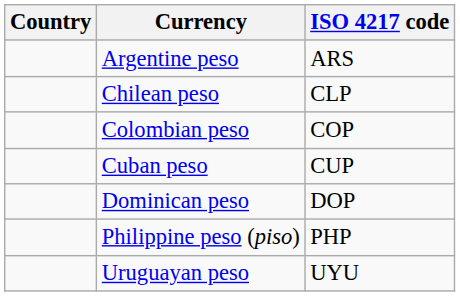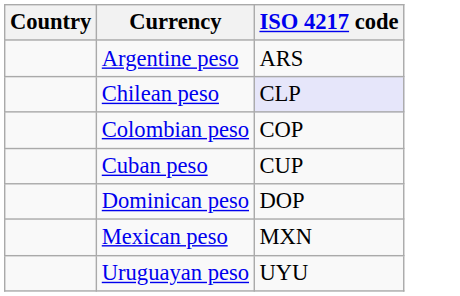Chilean peso | ISO 4217 code: no background -> lavender background
+ row: Mexican peso | MXN
- row: Philippine peso (piso) | PHP
